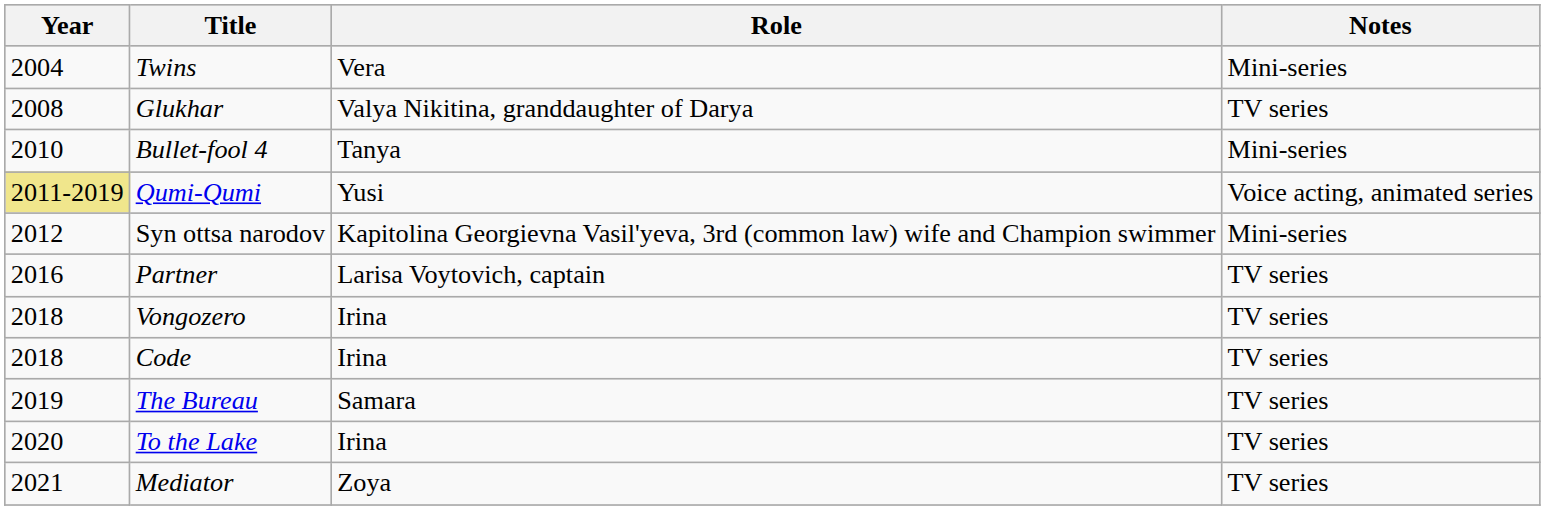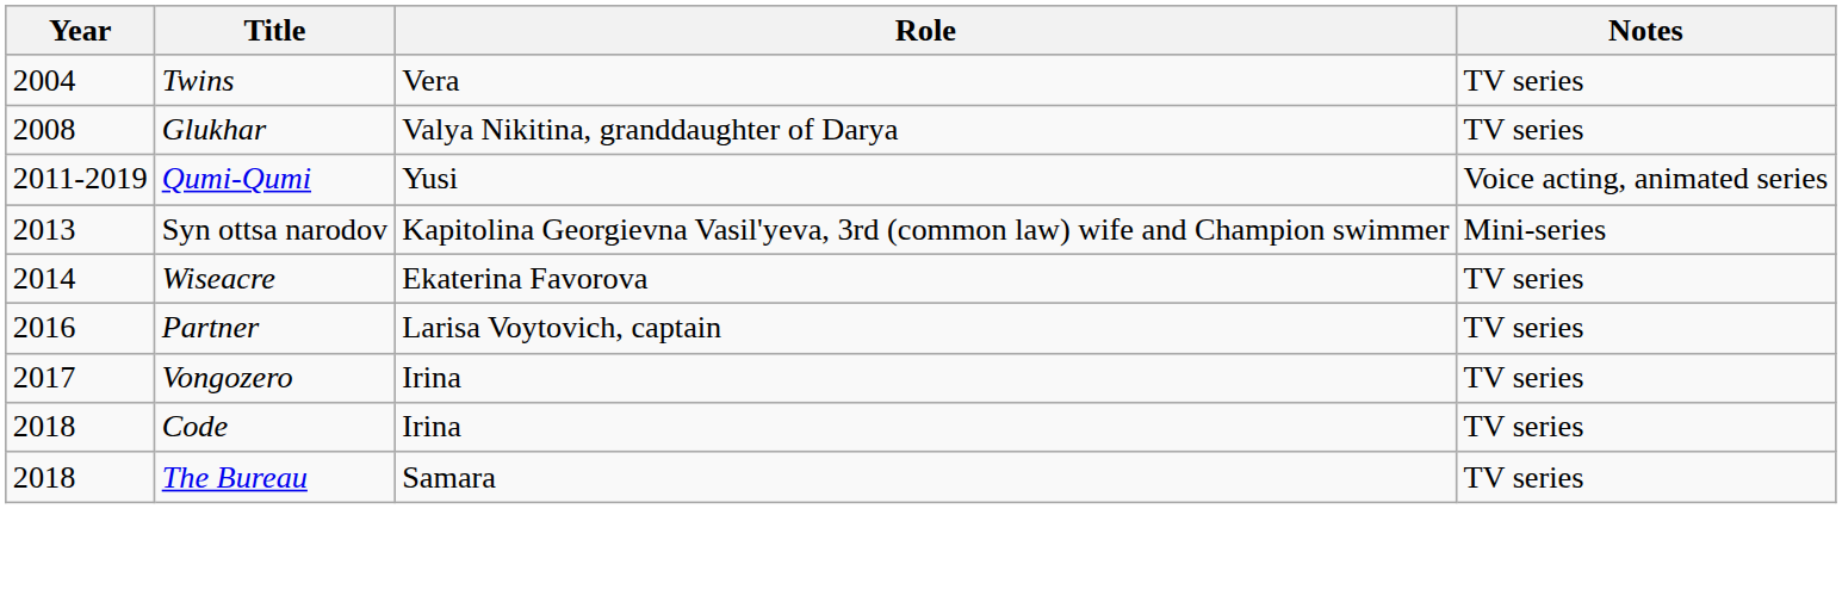Twins | Notes: Mini-series -> TV series
- row: 2010 | Bullet-fool 4 | Tanya | Mini-series
Qumi-Qumi | Year: khaki background -> no background
Syn ottsa narodov | Year: 2012 -> 2013
+ row: 2014 | Wiseacre | Ekaterina Favorova | TV series
Vongozero | Year: 2018 -> 2017
The Bureau | Year: 2019 -> 2018
- row: 2020 | To the Lake | Irina | TV series
- row: 2021 | Mediator | Zoya | TV series
